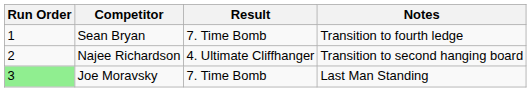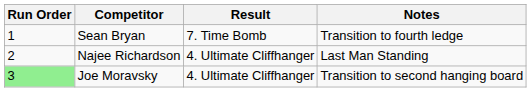Najee Richardson | Notes: Transition to second hanging board -> Last Man Standing
Joe Moravsky | Result: 7. Time Bomb -> 4. Ultimate Cliffhanger
Joe Moravsky | Notes: Last Man Standing -> Transition to second hanging board
